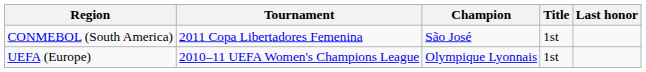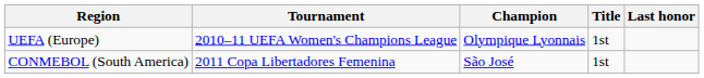rows swapped: CONMEBOL (South America) <-> UEFA (Europe)
